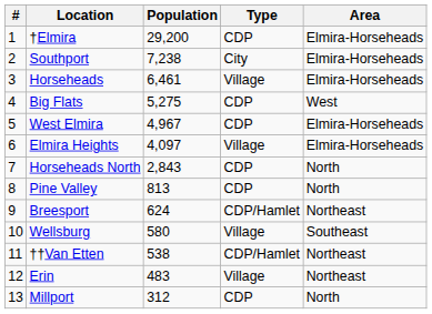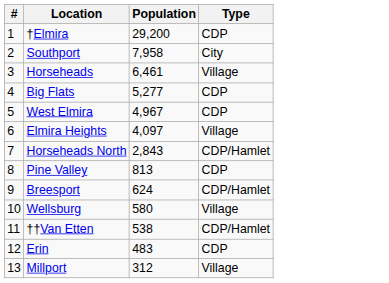- column: Area | Elmira-Horseheads | Elmira-Horseheads | Elmira-Horseheads | West | Elmira-Horseheads | Elmira-Horseheads | North | North | Northeast | Southeast | Northeast | Northeast | North
Southport | Population: 7,238 -> 7,958
Big Flats | Population: 5,275 -> 5,277
Horseheads North | Type: CDP -> CDP/Hamlet
Erin | Type: Village -> CDP
Millport | Type: CDP -> Village
